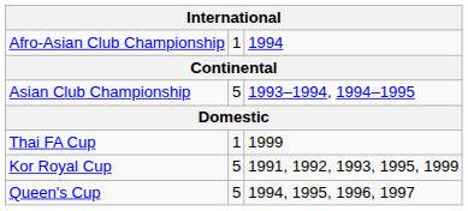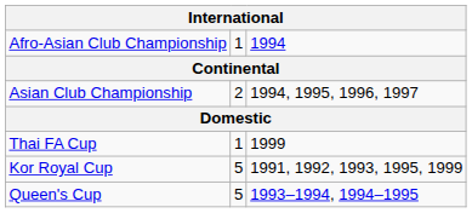Asian Club Championship | column 2: 5 -> 2
Asian Club Championship | column 3: 1993–1994, 1994–1995 -> 1994, 1995, 1996, 1997
Queen's Cup | column 3: 1994, 1995, 1996, 1997 -> 1993–1994, 1994–1995
